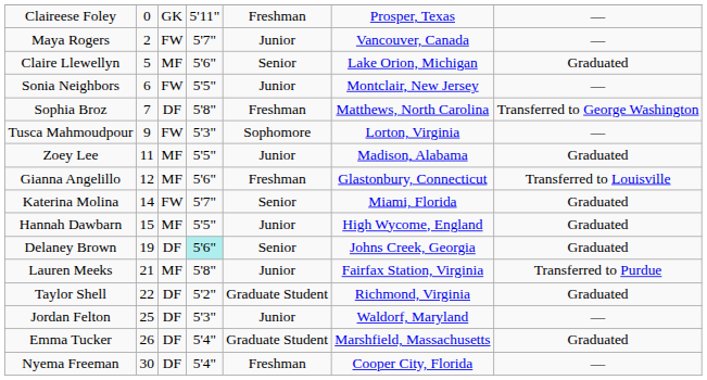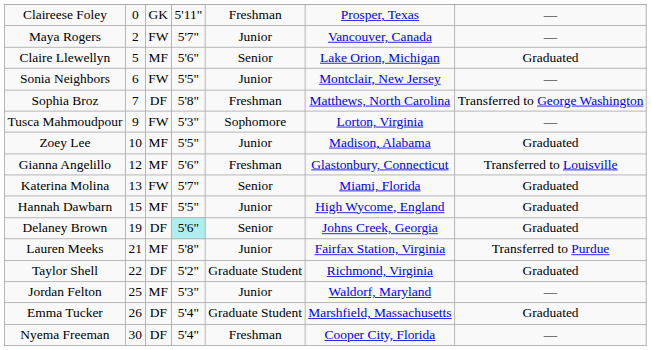Zoey Lee | column 2: 11 -> 10
Katerina Molina | column 2: 14 -> 13
Jordan Felton | column 3: DF -> MF
